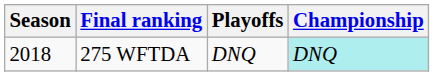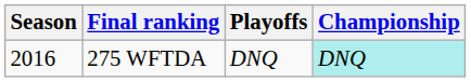275 WFTDA | Season: 2018 -> 2016
